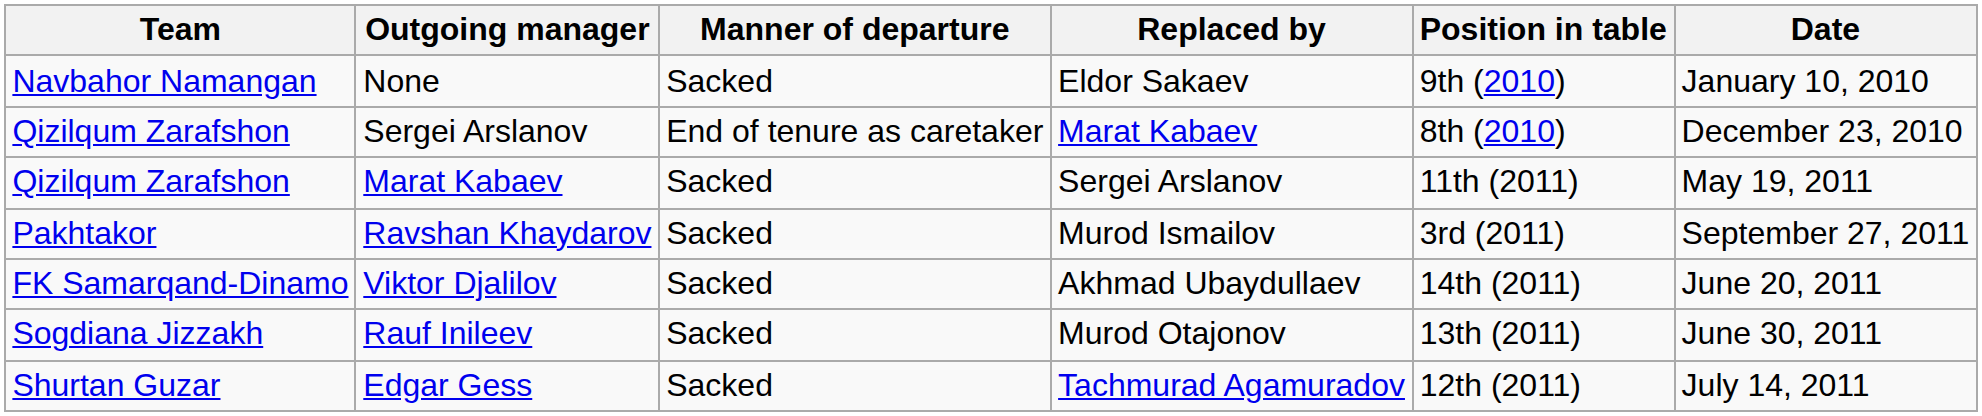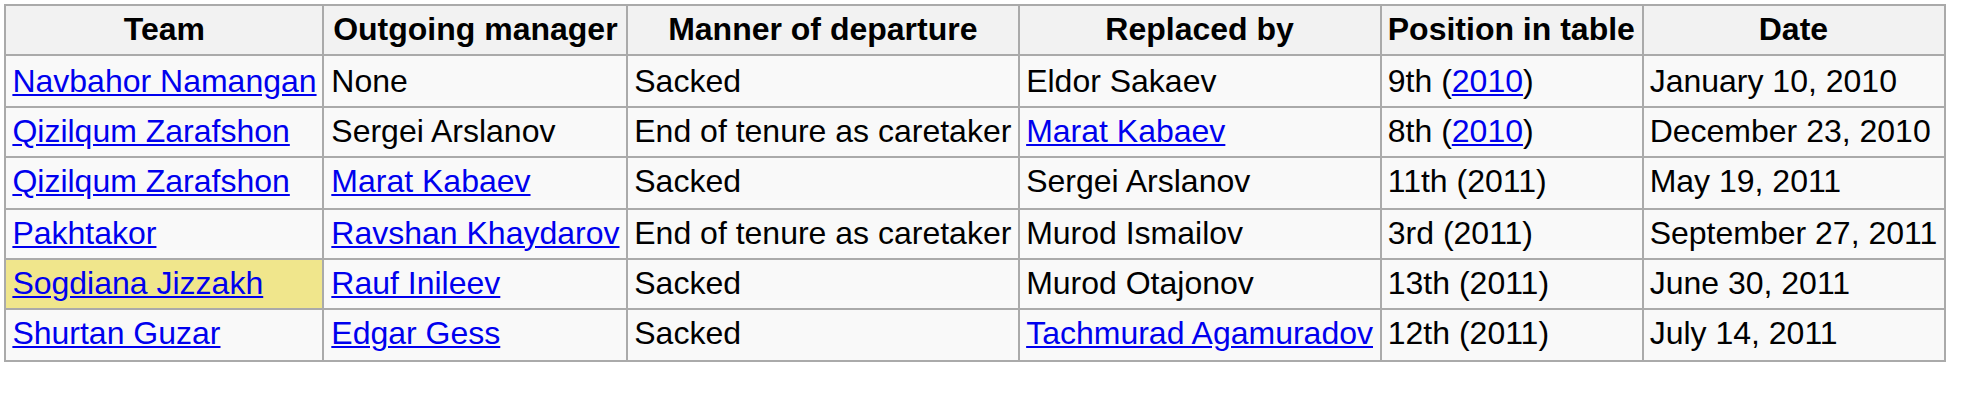Ravshan Khaydarov | Manner of departure: Sacked -> End of tenure as caretaker
- row: FK Samarqand-Dinamo | Viktor Djalilov | Sacked | Akhmad Ubaydullaev | 14th (2011) | June 20, 2011
Rauf Inileev | Team: no background -> khaki background
